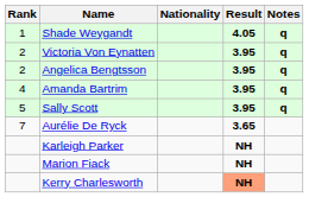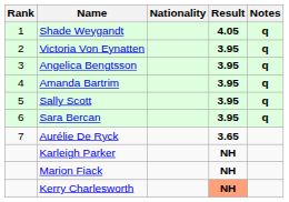Angelica Bengtsson | Rank: 2 -> 3
+ row: 6 | Sara Bercan | 3.95 | q
